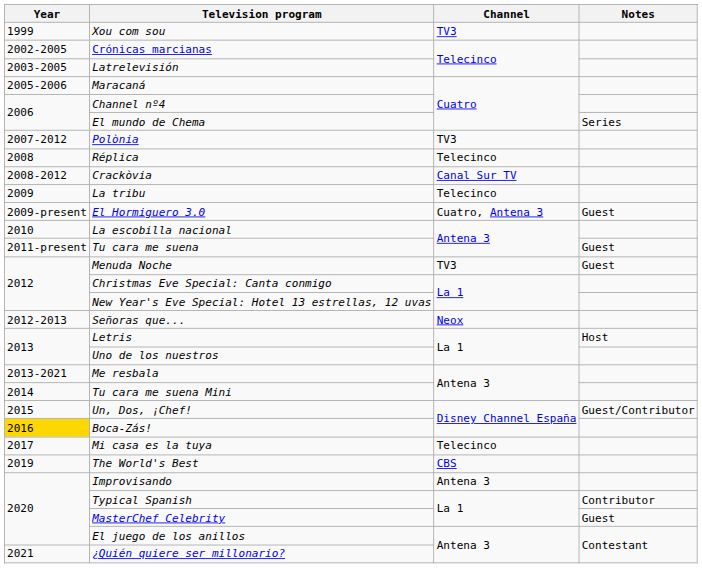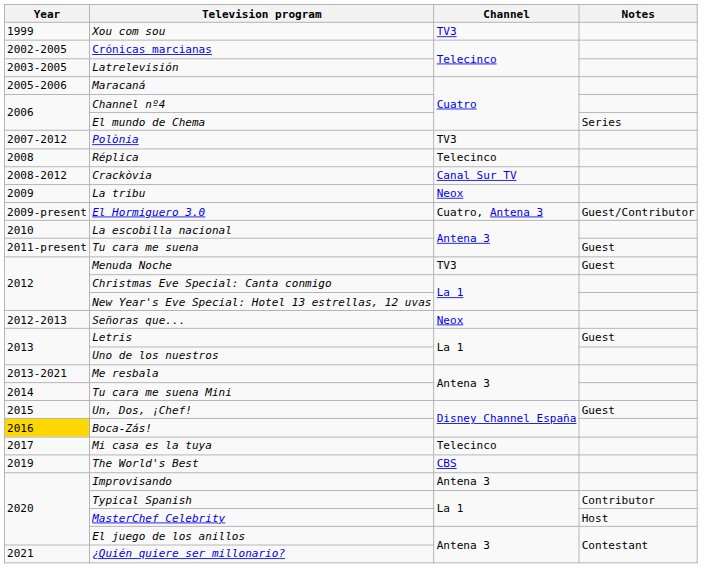La tribu | Channel: Telecinco -> Neox
El Hormiguero 3.0 | Notes: Guest -> Guest/Contributor
Letris | Notes: Host -> Guest
Un, Dos, ¡Chef! | Notes: Guest/Contributor -> Guest
MasterChef Celebrity | Notes: Guest -> Host
